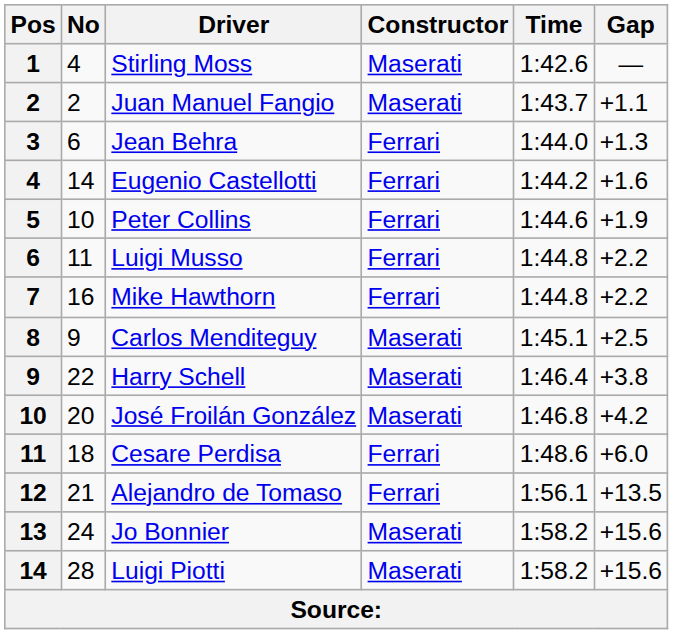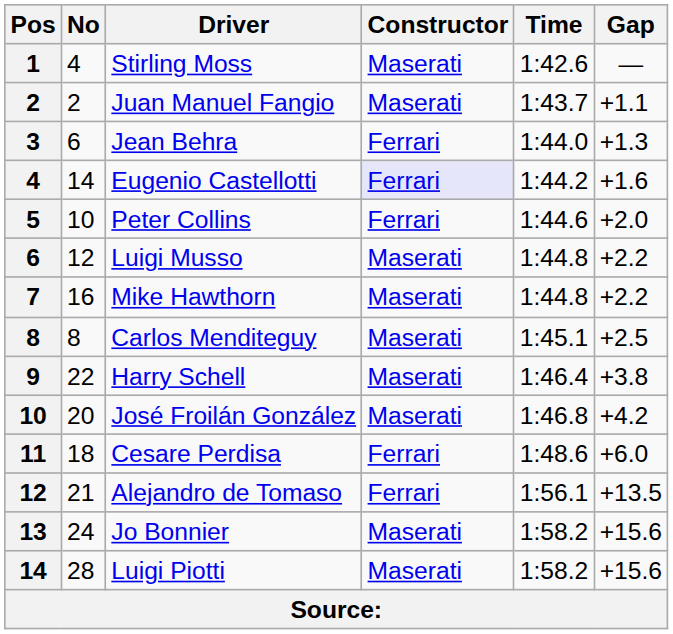Eugenio Castellotti | Constructor: no background -> lavender background
Peter Collins | Gap: +1.9 -> +2.0
Luigi Musso | No: 11 -> 12
Luigi Musso | Constructor: Ferrari -> Maserati
Mike Hawthorn | Constructor: Ferrari -> Maserati
Carlos Menditeguy | No: 9 -> 8
